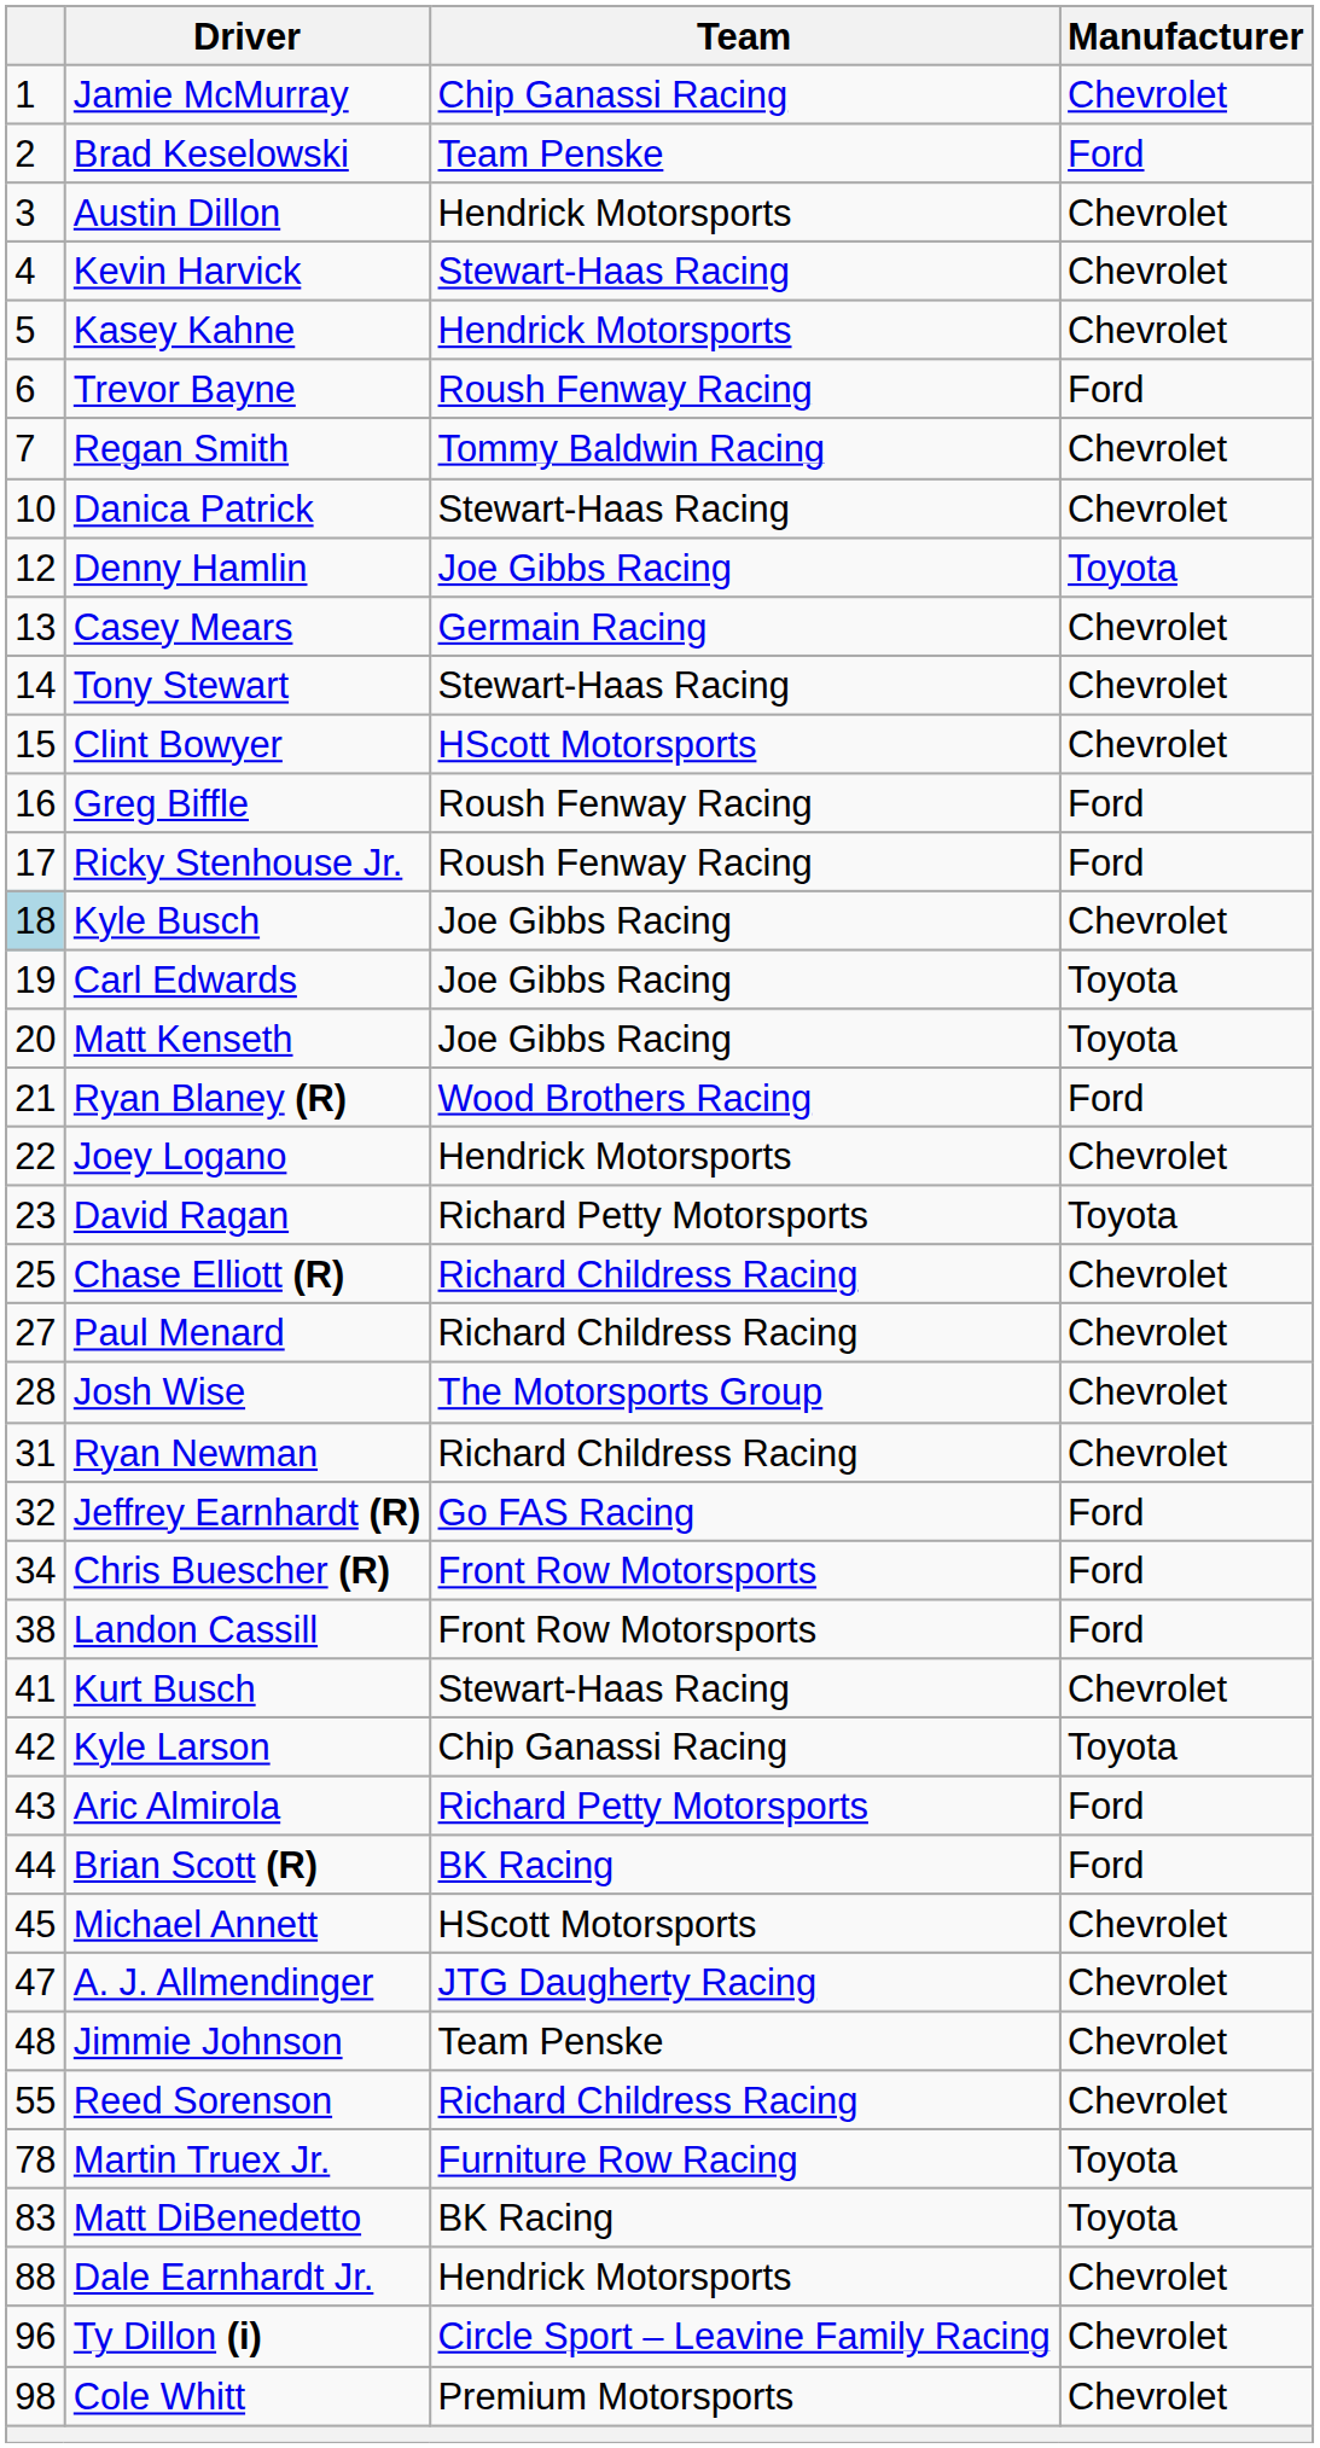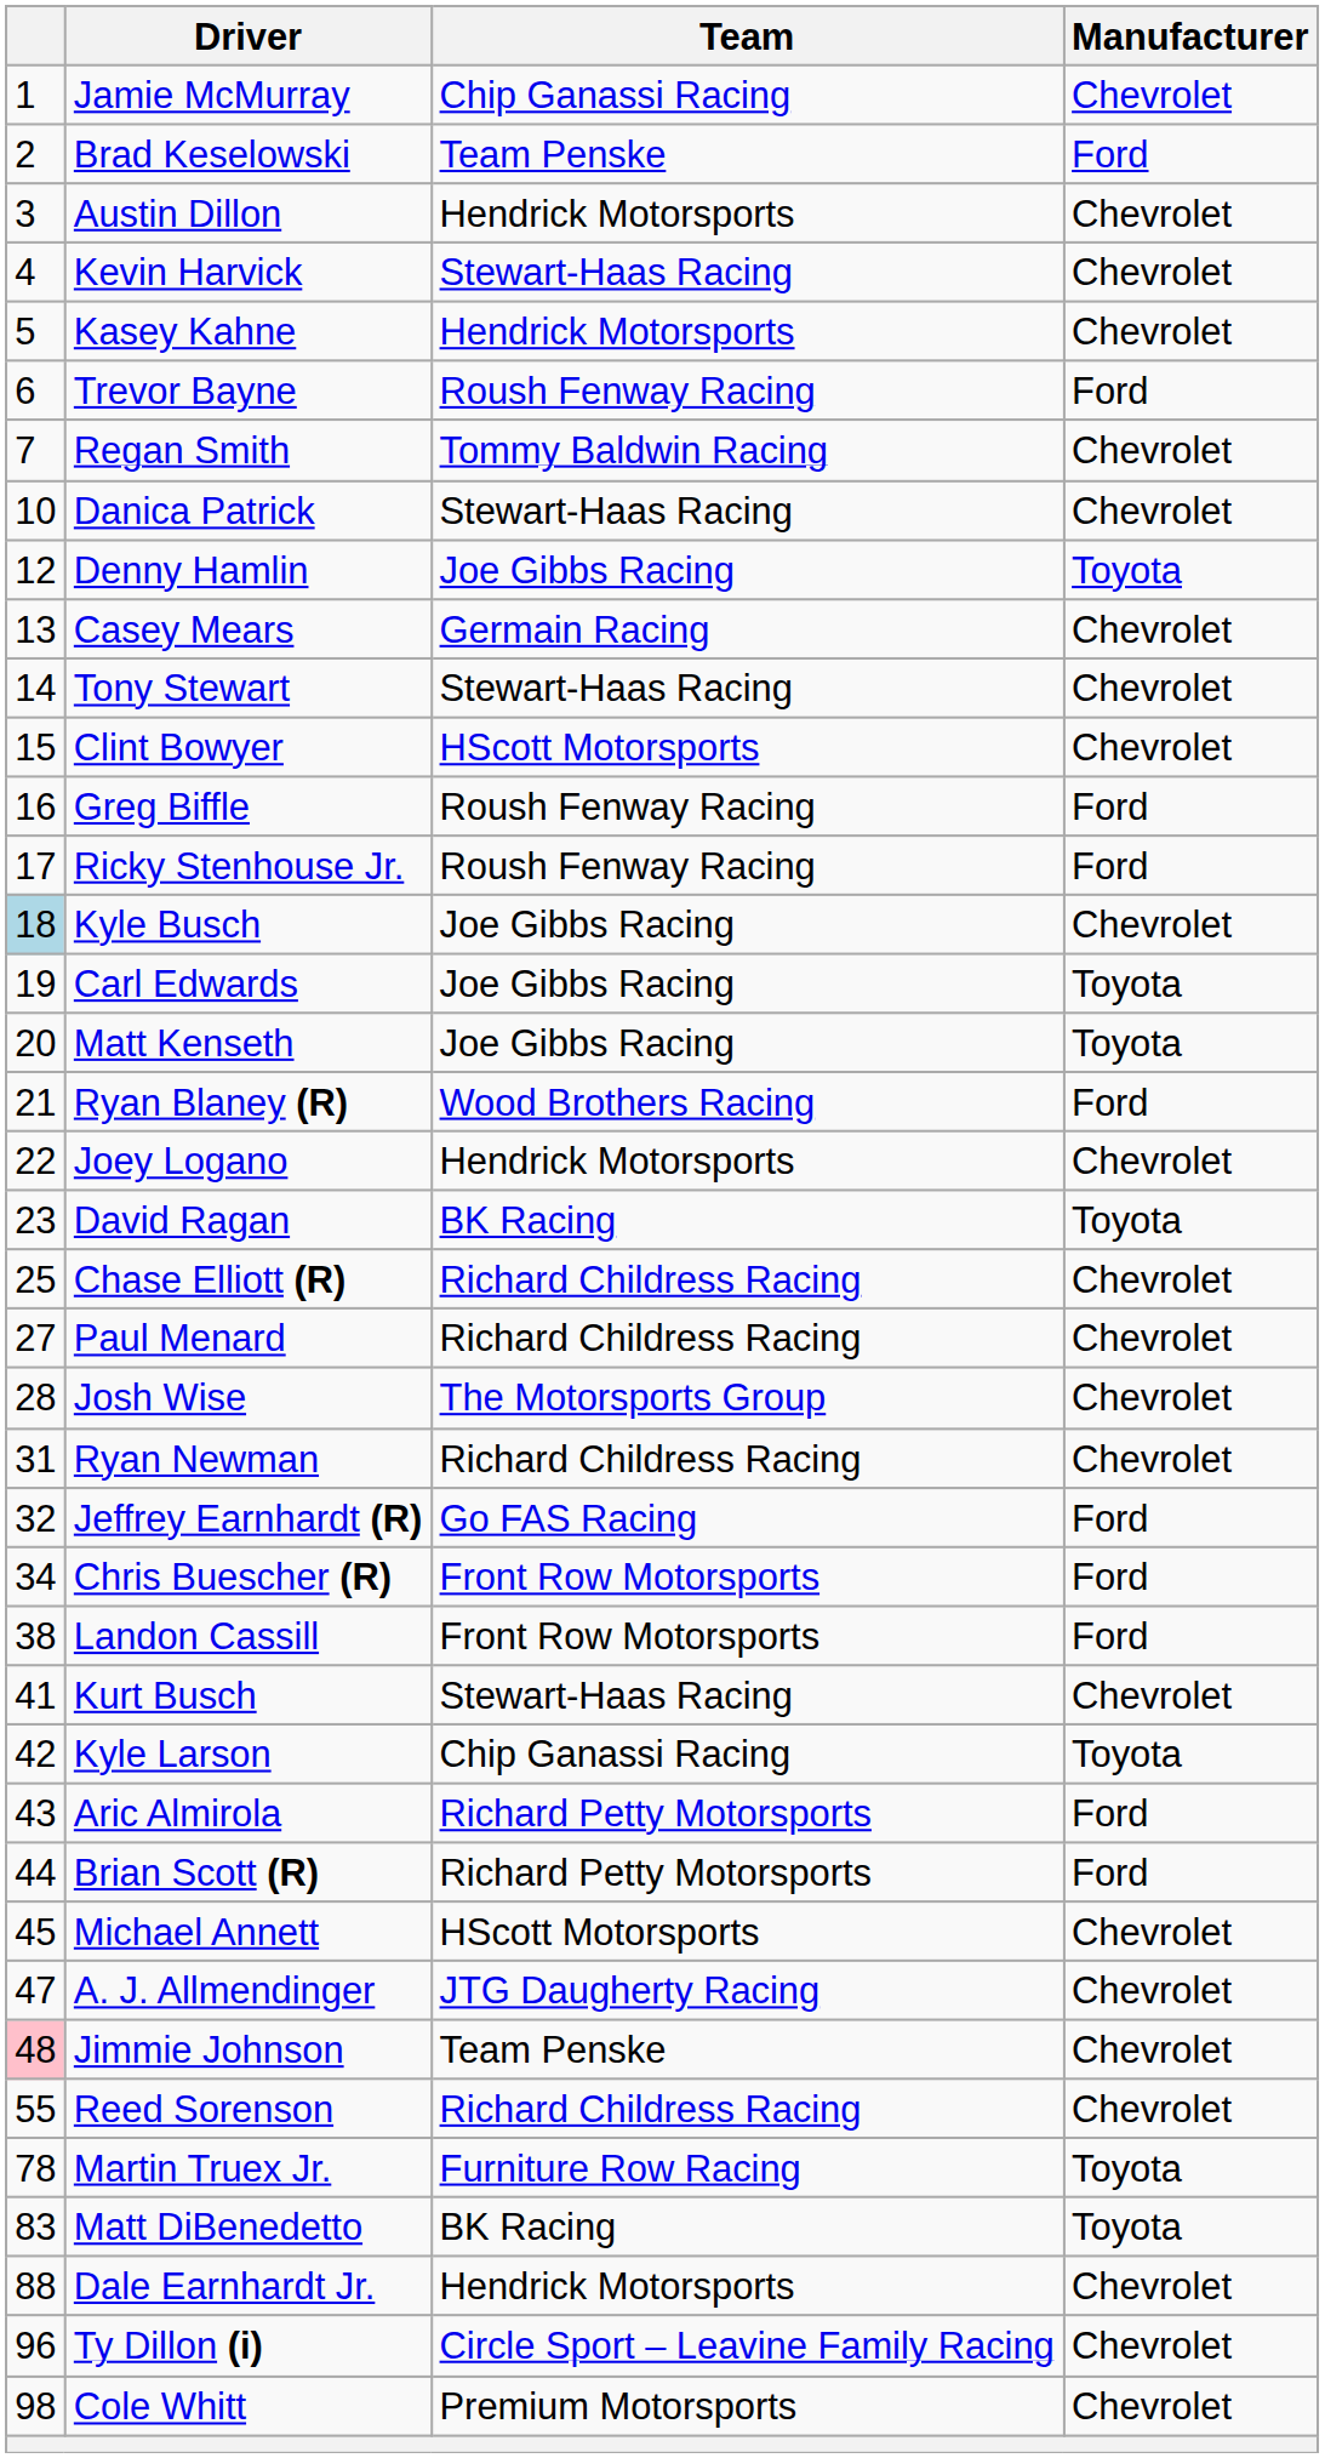David Ragan | Team: Richard Petty Motorsports -> BK Racing
Brian Scott (R) | Team: BK Racing -> Richard Petty Motorsports
Jimmie Johnson | column 1: no background -> pink background
